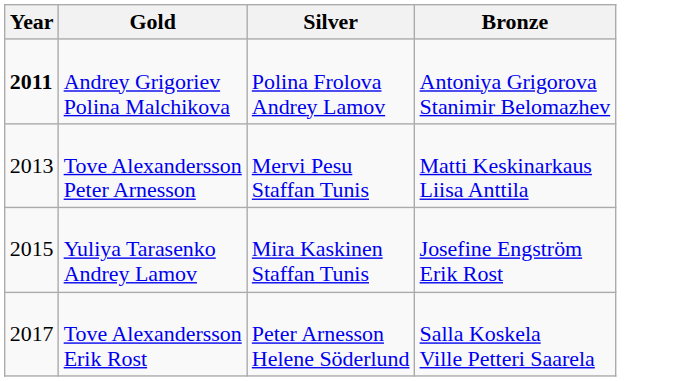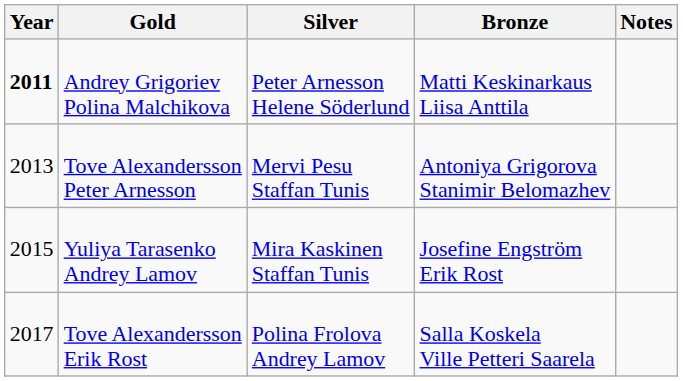+ column: Notes
Andrey Grigoriev Polina Malchikova | Silver: Polina Frolova Andrey Lamov -> Peter Arnesson Helene Söderlund
Andrey Grigoriev Polina Malchikova | Bronze: Antoniya Grigorova Stanimir Belomazhev -> Matti Keskinarkaus Liisa Anttila
Tove Alexandersson Peter Arnesson | Bronze: Matti Keskinarkaus Liisa Anttila -> Antoniya Grigorova Stanimir Belomazhev
Tove Alexandersson Erik Rost | Silver: Peter Arnesson Helene Söderlund -> Polina Frolova Andrey Lamov
